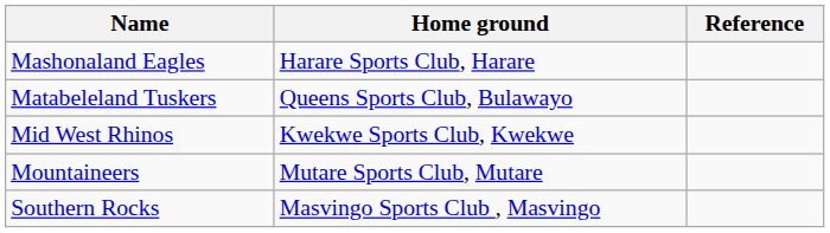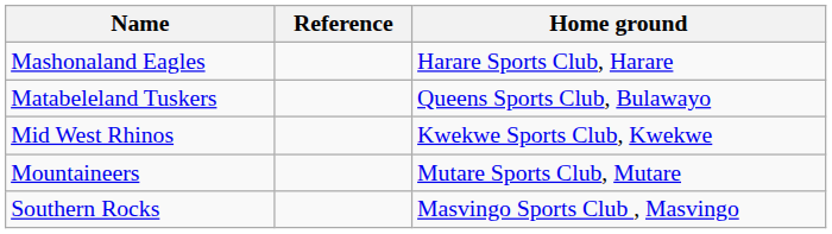columns swapped: Home ground <-> Reference
